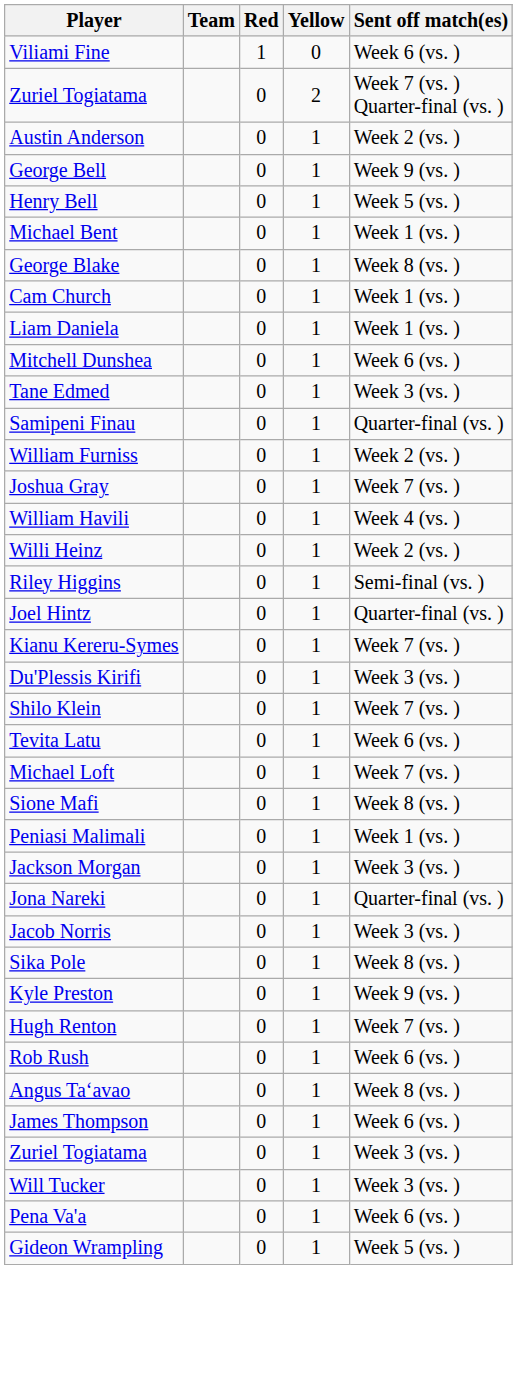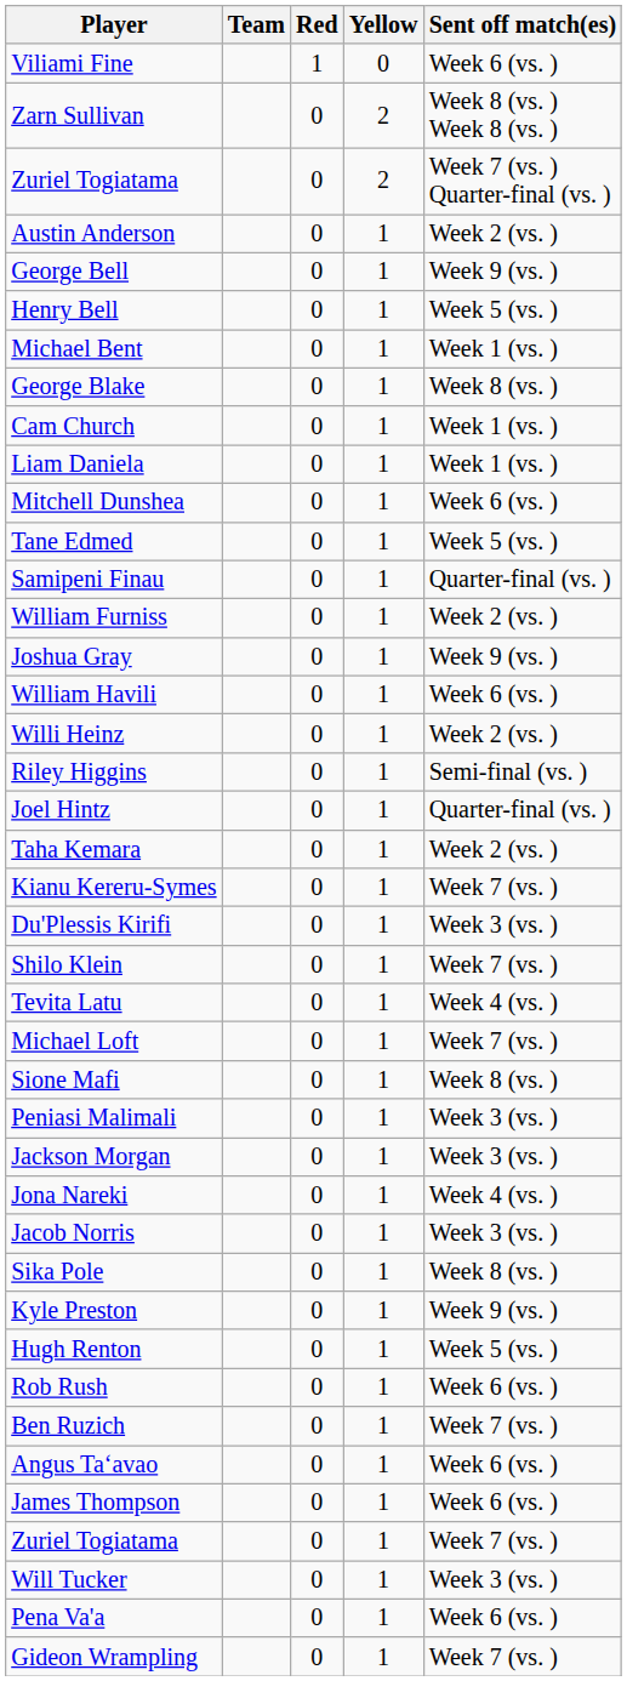+ row: Zarn Sullivan | 0 | 2 | Week 8 (vs. ) Week 8 (vs. )
Tane Edmed | Sent off match(es): Week 3 (vs. ) -> Week 5 (vs. )
Joshua Gray | Sent off match(es): Week 7 (vs. ) -> Week 9 (vs. )
William Havili | Sent off match(es): Week 4 (vs. ) -> Week 6 (vs. )
+ row: Taha Kemara | 0 | 1 | Week 2 (vs. )
Tevita Latu | Sent off match(es): Week 6 (vs. ) -> Week 4 (vs. )
Peniasi Malimali | Sent off match(es): Week 1 (vs. ) -> Week 3 (vs. )
Jona Nareki | Sent off match(es): Quarter-final (vs. ) -> Week 4 (vs. )
Hugh Renton | Sent off match(es): Week 7 (vs. ) -> Week 5 (vs. )
+ row: Ben Ruzich | 0 | 1 | Week 7 (vs. )
Angus Taʻavao | Sent off match(es): Week 8 (vs. ) -> Week 6 (vs. )
Zuriel Togiatama / 1 | Sent off match(es): Week 3 (vs. ) -> Week 7 (vs. )
Gideon Wrampling | Sent off match(es): Week 5 (vs. ) -> Week 7 (vs. )
